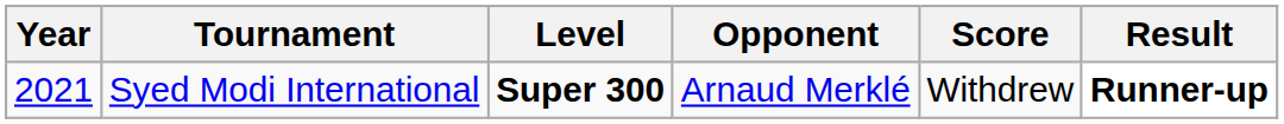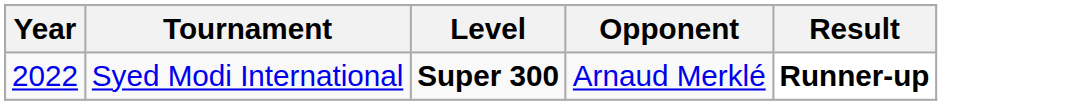- column: Score | Withdrew
Syed Modi International | Year: 2021 -> 2022
